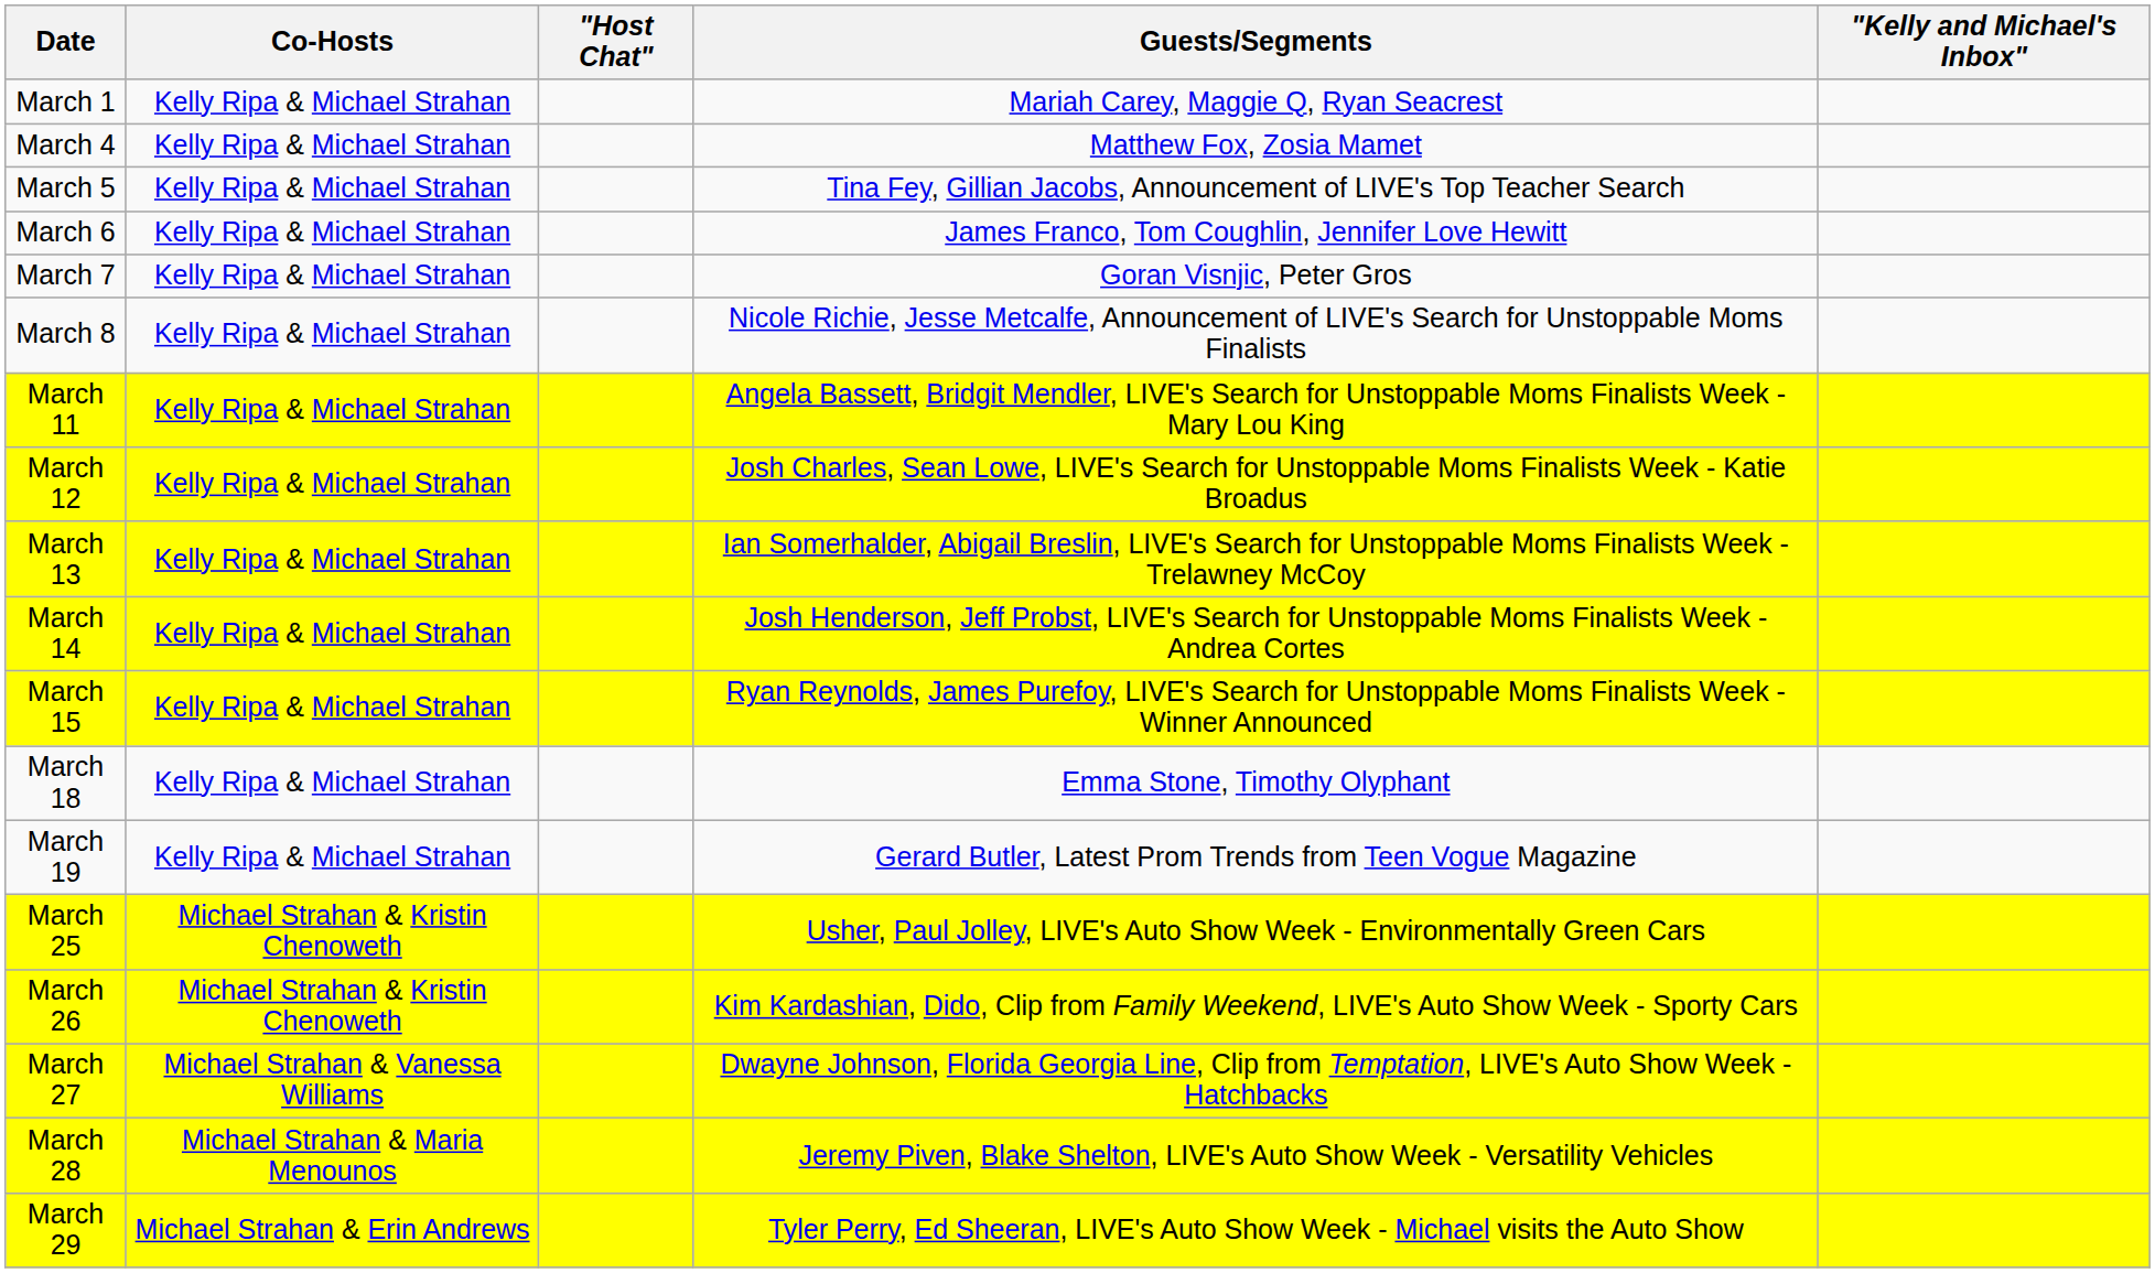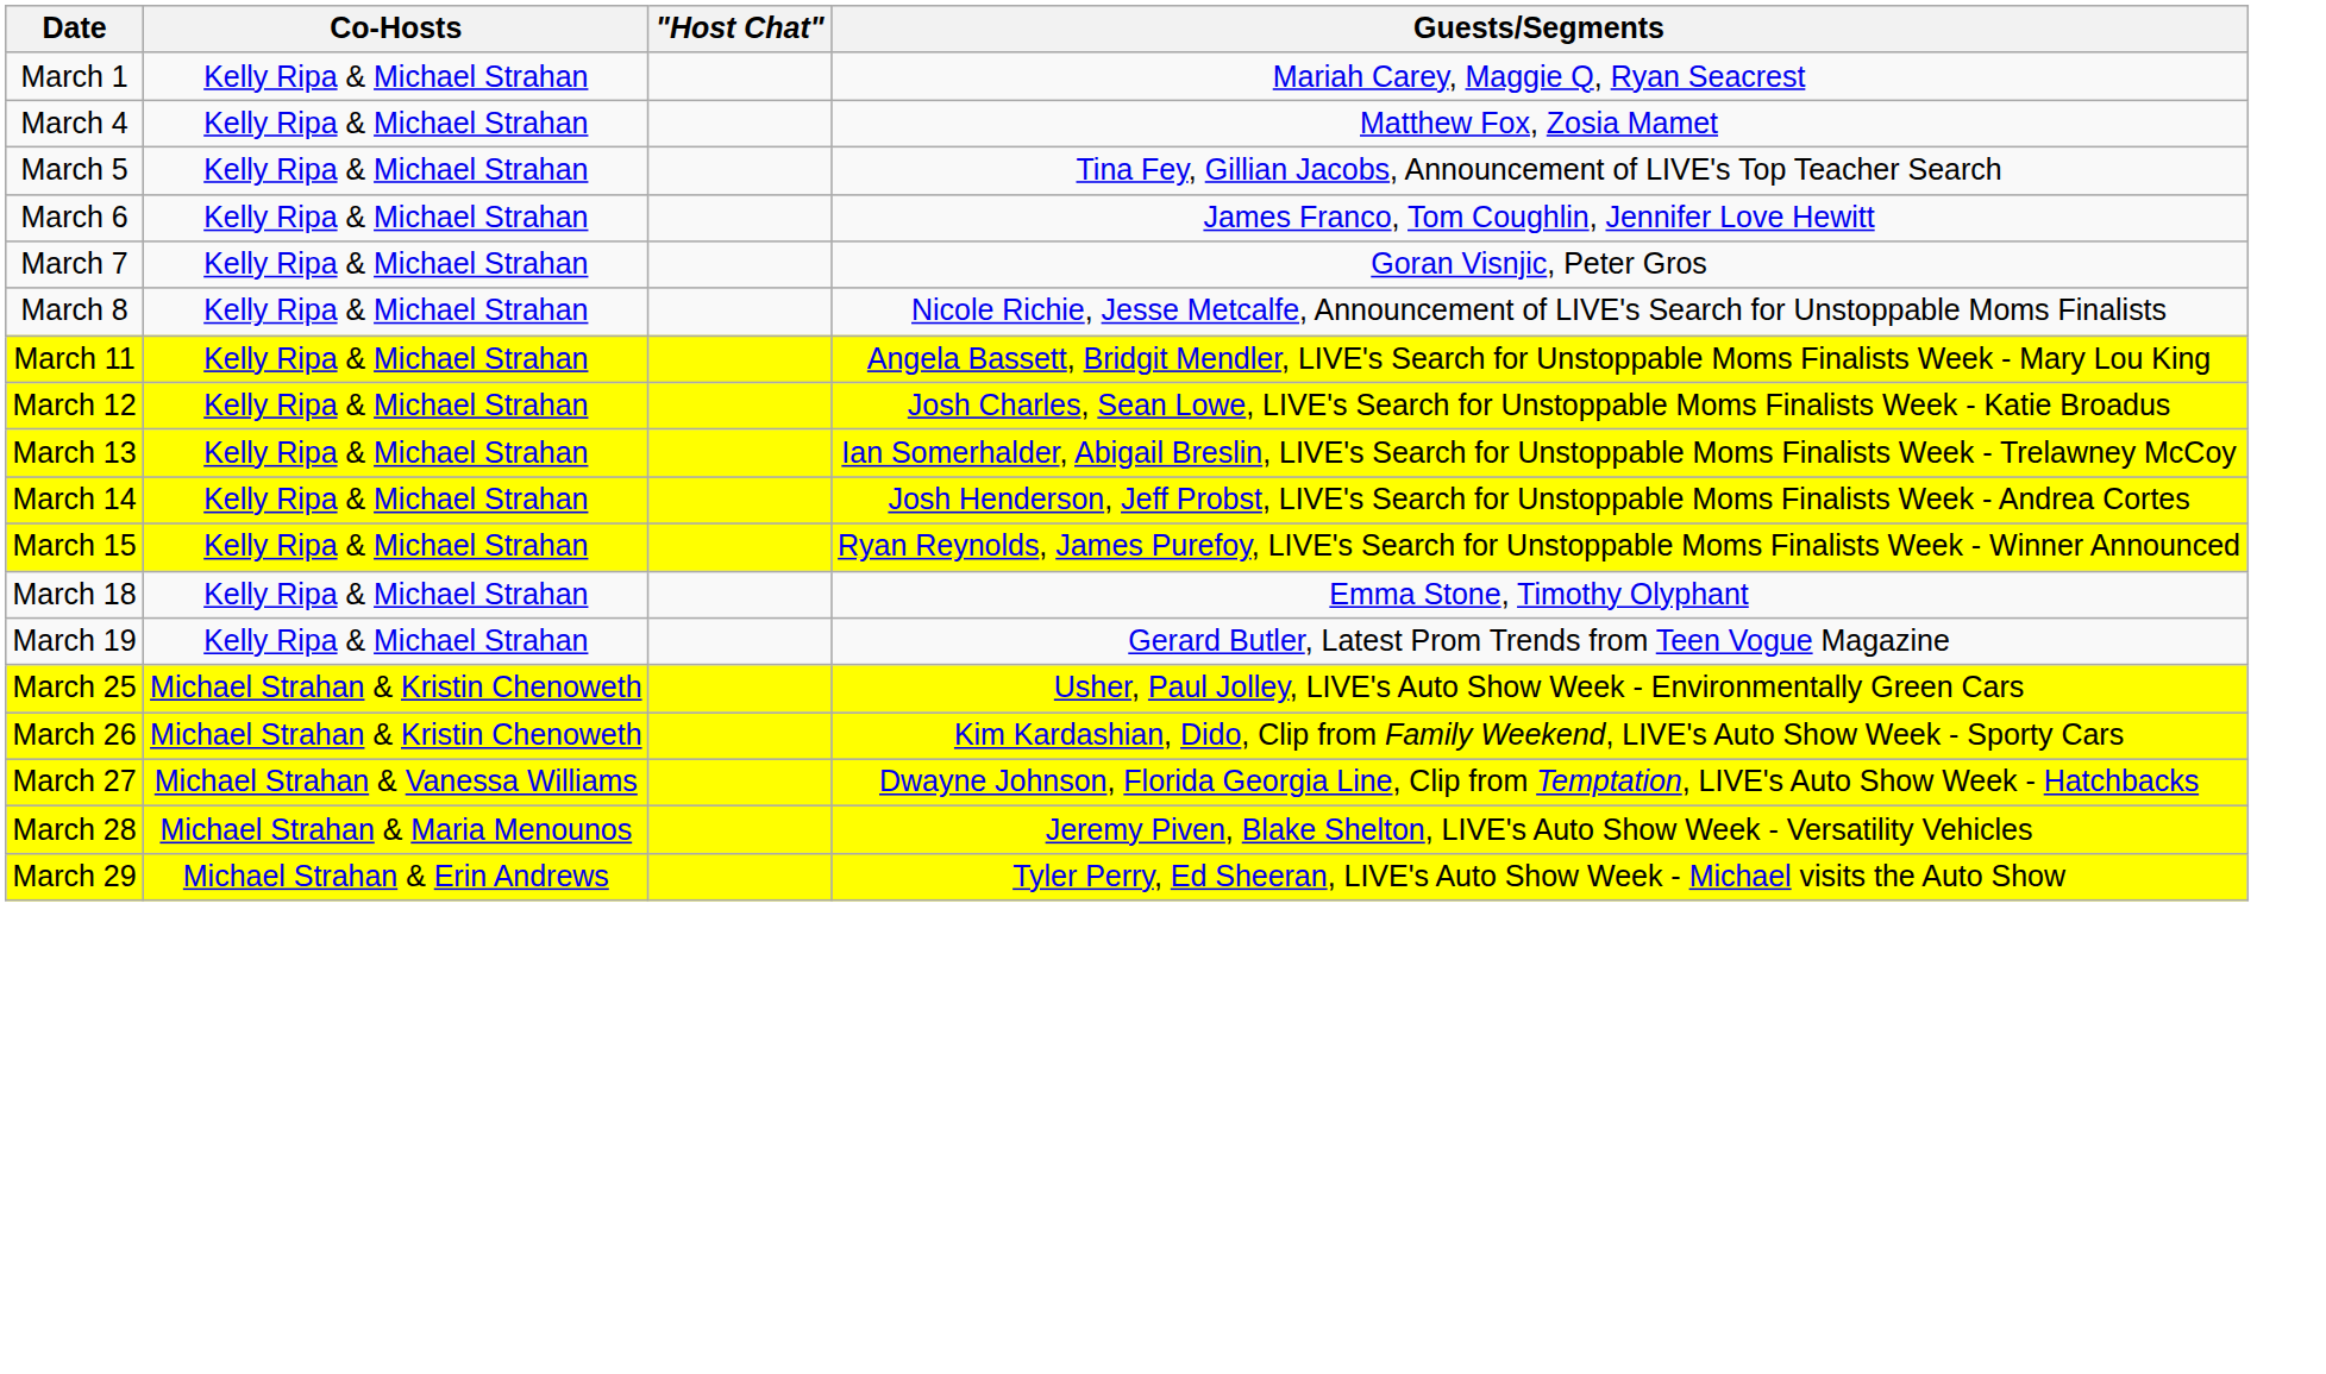- column: "Kelly and Michael's Inbox"
